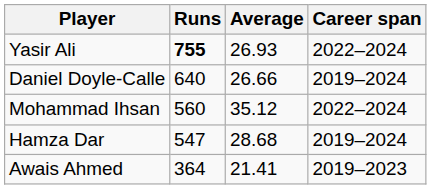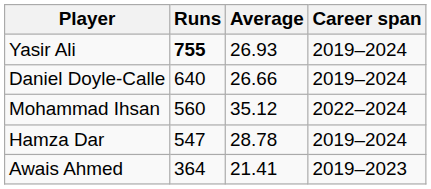Yasir Ali | Career span: 2022–2024 -> 2019–2024
Hamza Dar | Average: 28.68 -> 28.78
